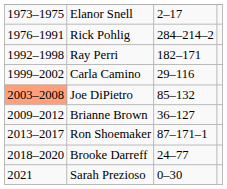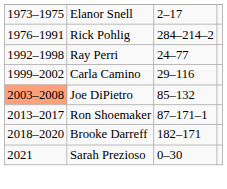Ray Perri | column 3: 182–171 -> 24–77
- row: 2009–2012 | Brianne Brown | 36–127
Brooke Darreff | column 3: 24–77 -> 182–171
